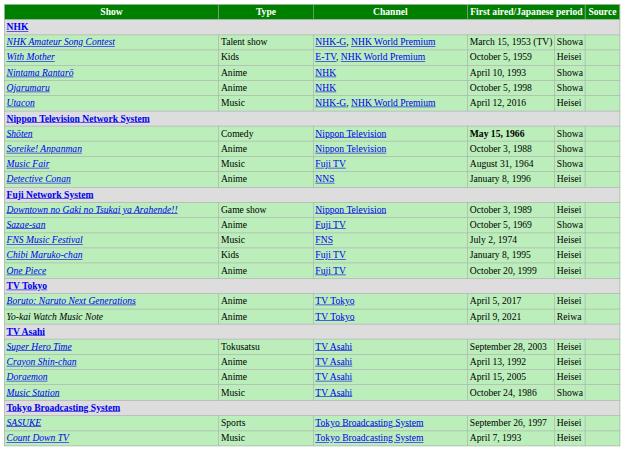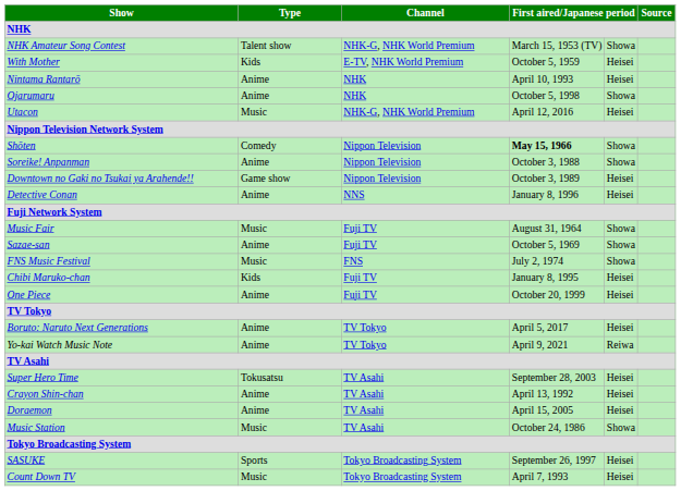Nintama Rantarō | column 5: Showa -> Heisei
rows swapped: Downtown no Gaki no Tsukai ya Arahende!! <-> Music Fair
FNS Music Festival | column 5: Heisei -> Showa
